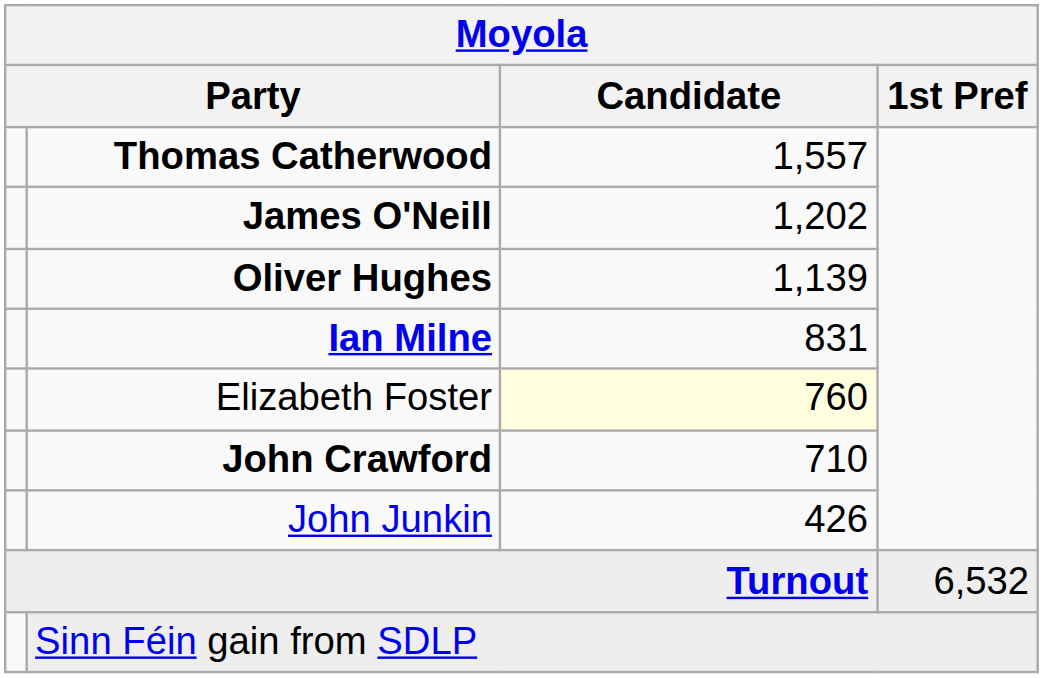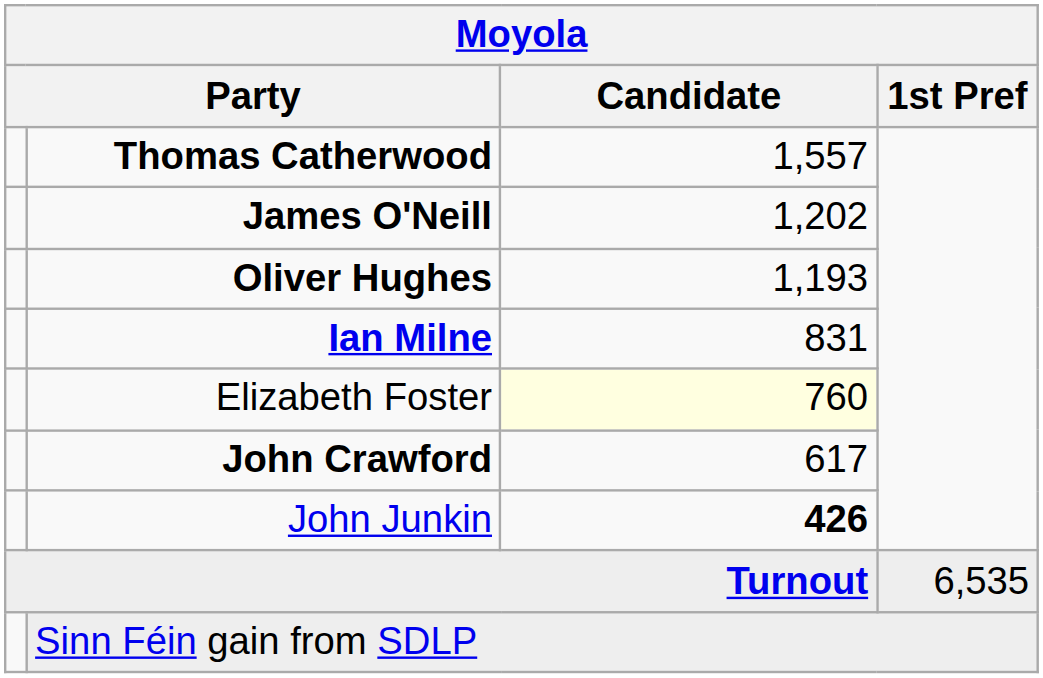Oliver Hughes | Candidate: 1,139 -> 1,193
John Crawford | Candidate: 710 -> 617
John Junkin | Candidate: normal -> bold
Turnout | 1st Pref: 6,532 -> 6,535
